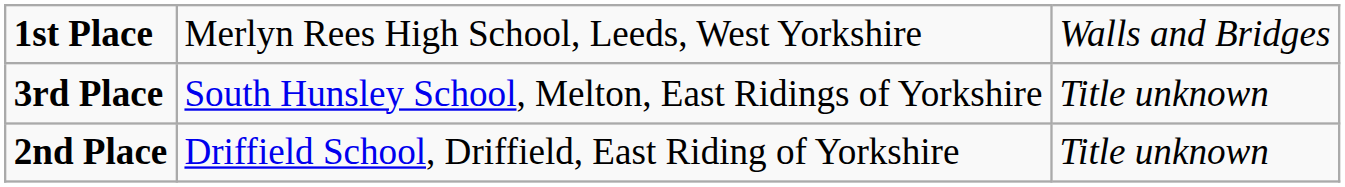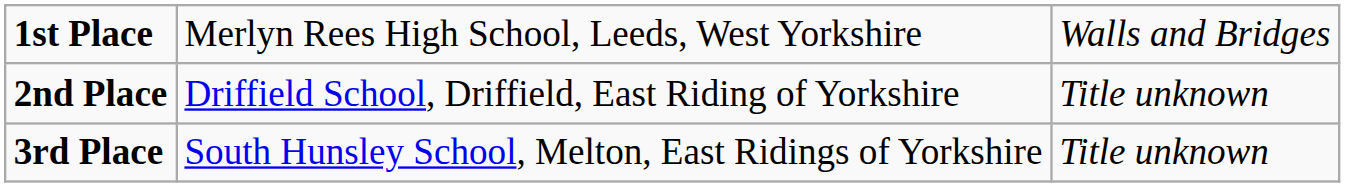rows swapped: 2nd Place <-> 3rd Place
